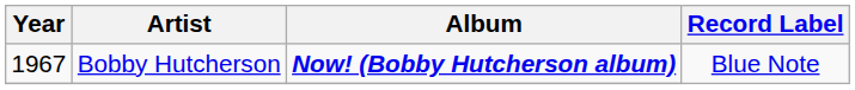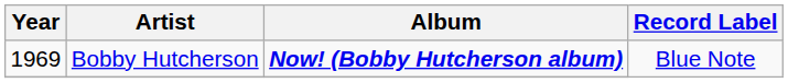Bobby Hutcherson | Year: 1967 -> 1969
